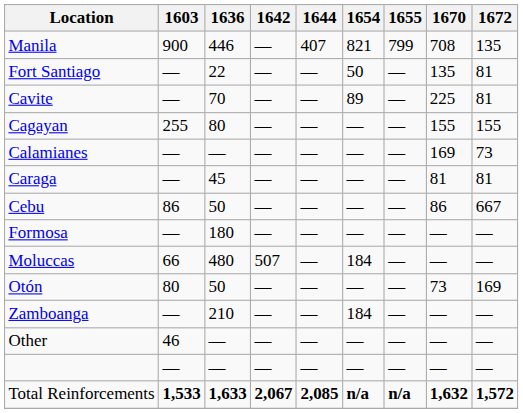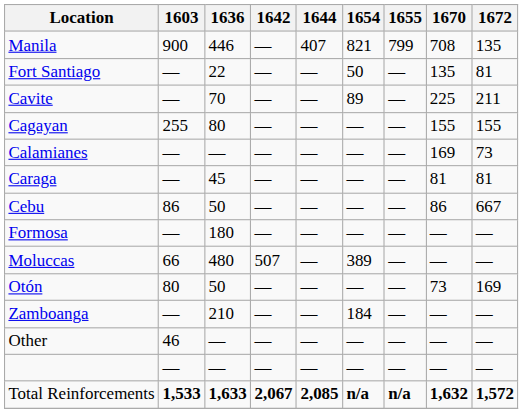Cavite | 1672: 81 -> 211
Moluccas | 1654: 184 -> 389
